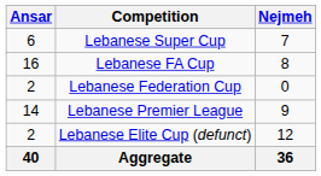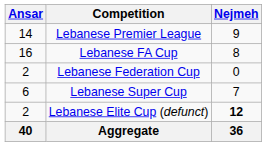rows swapped: Lebanese Premier League <-> Lebanese Super Cup
Lebanese Elite Cup (defunct) | Nejmeh: normal -> bold
